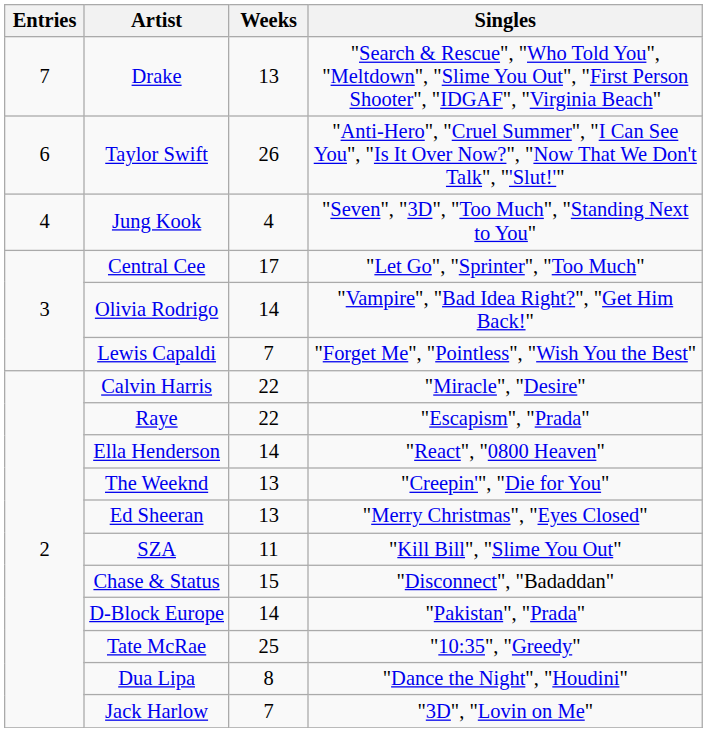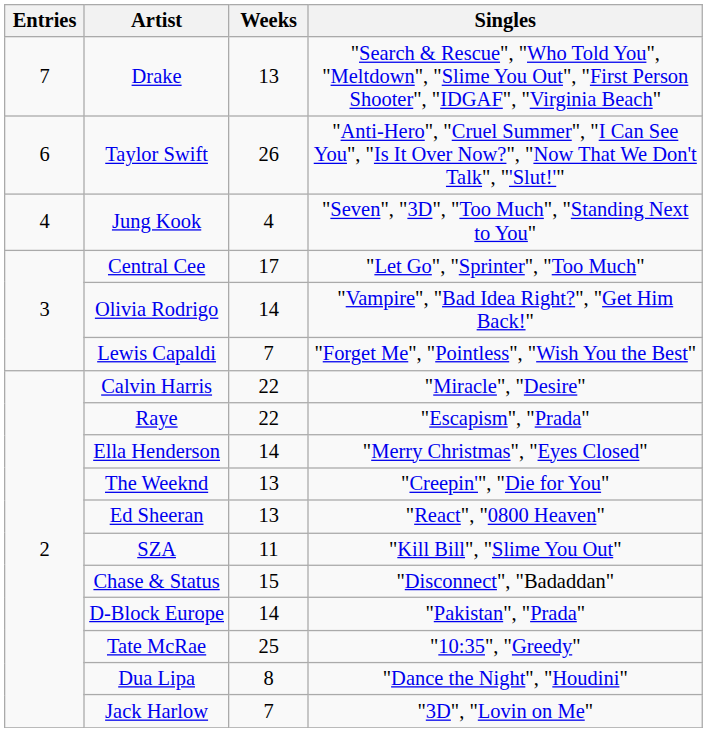Ella Henderson | Singles: "React", "0800 Heaven" -> "Merry Christmas", "Eyes Closed"
Ed Sheeran | Singles: "Merry Christmas", "Eyes Closed" -> "React", "0800 Heaven"
